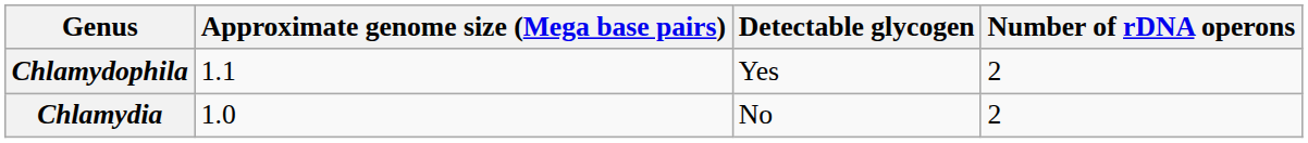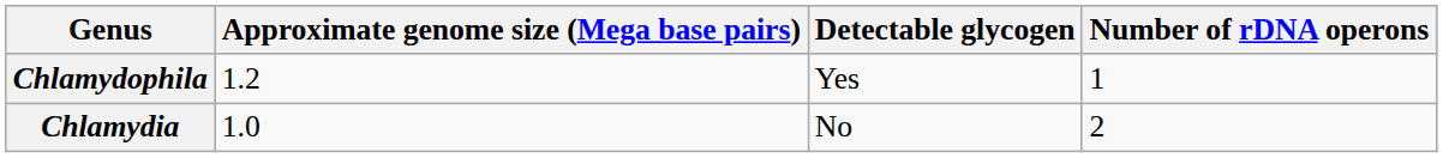Chlamydophila | Approximate genome size (Mega base pairs): 1.1 -> 1.2
Chlamydophila | Number of rDNA operons: 2 -> 1
